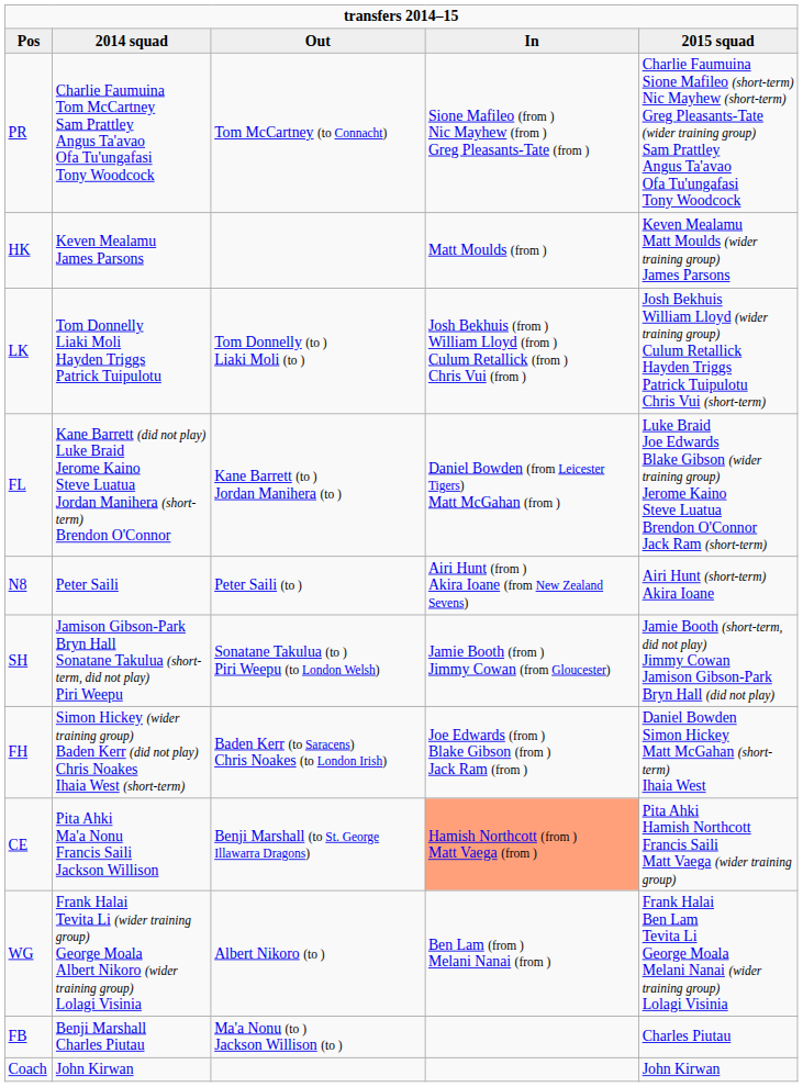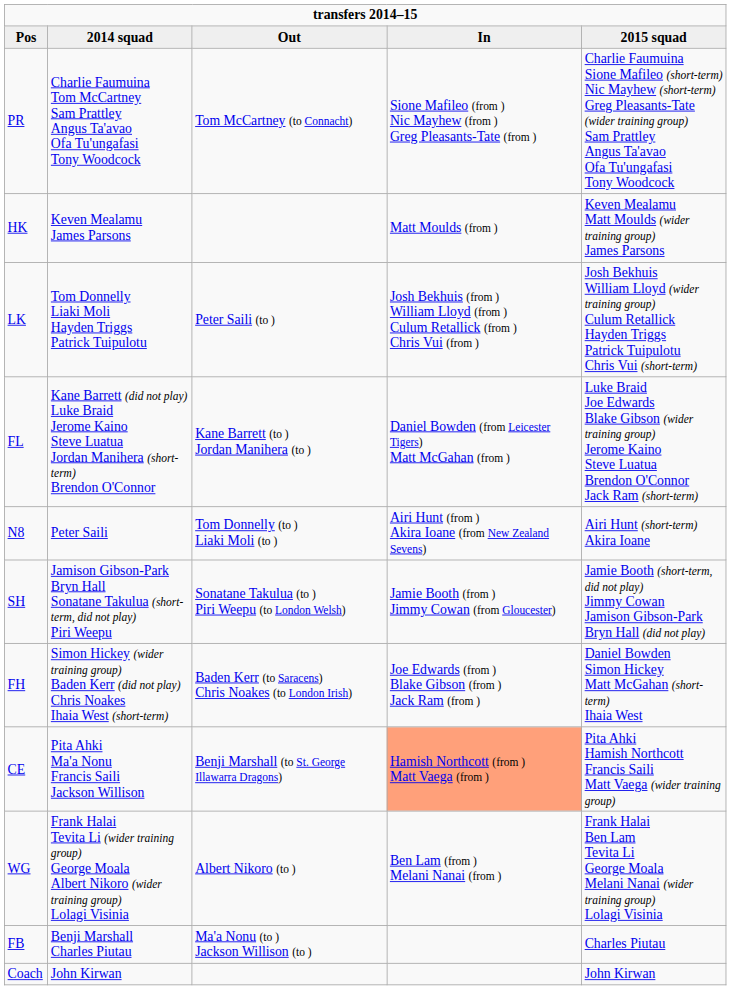LK | Out: Tom Donnelly (to ) Liaki Moli (to ) -> Peter Saili (to )
N8 | Out: Peter Saili (to ) -> Tom Donnelly (to ) Liaki Moli (to )
